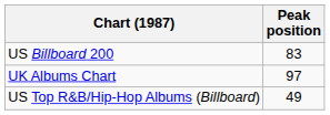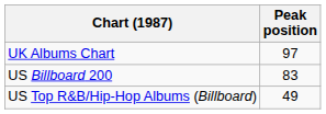rows swapped: UK Albums Chart <-> US Billboard 200
